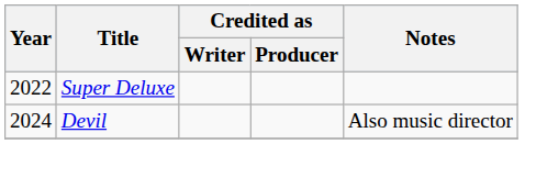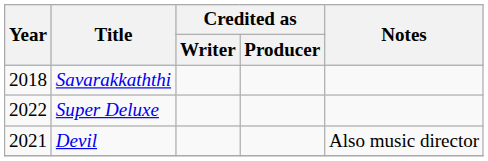+ row: 2018 | Savarakkaththi
Devil | Year: 2024 -> 2021
